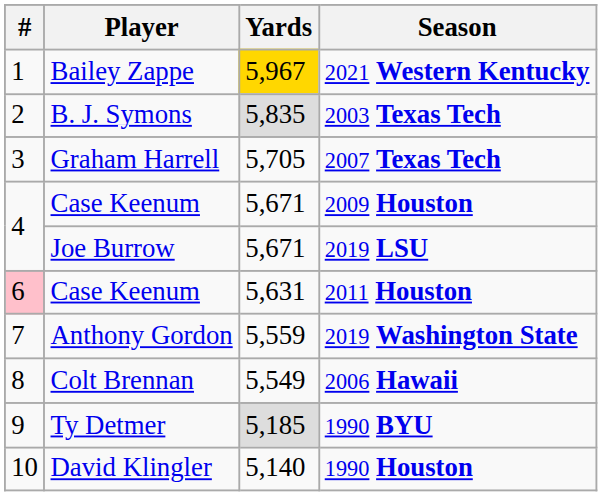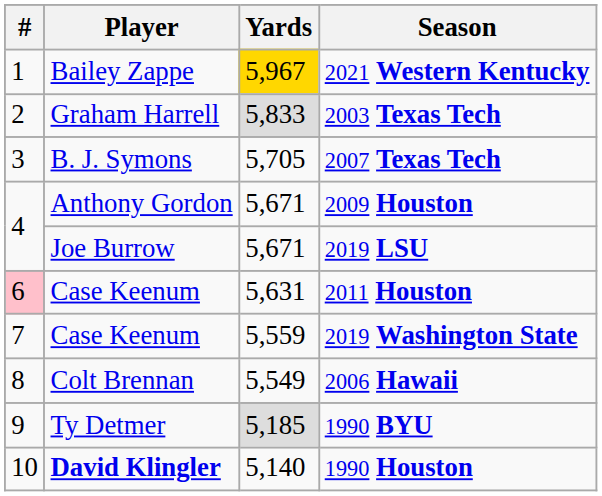2003 Texas Tech | Player: B. J. Symons -> Graham Harrell
2003 Texas Tech | Yards: 5,835 -> 5,833
2007 Texas Tech | Player: Graham Harrell -> B. J. Symons
2009 Houston | Player: Case Keenum -> Anthony Gordon
2019 Washington State | Player: Anthony Gordon -> Case Keenum
1990 Houston | Player: normal -> bold
